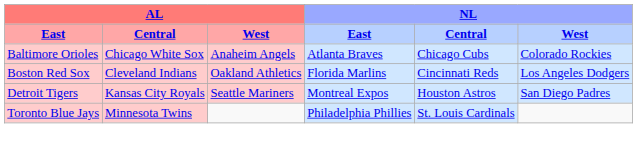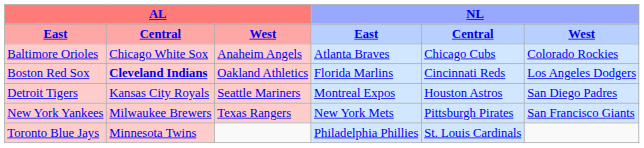Boston Red Sox | AL / Central: normal -> bold
+ row: New York Yankees | Milwaukee Brewers | Texas Rangers | New York Mets | Pittsburgh Pirates | San Francisco Giants
